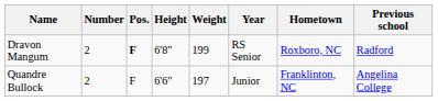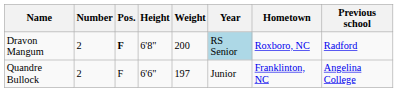Dravon Mangum | Weight: 199 -> 200
Dravon Mangum | Year: no background -> lightblue background
